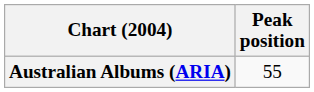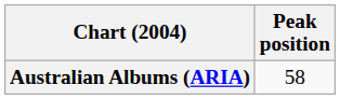Australian Albums (ARIA) | Peak position: 55 -> 58
